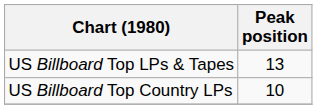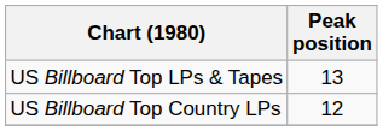US Billboard Top Country LPs | Peak position: 10 -> 12
